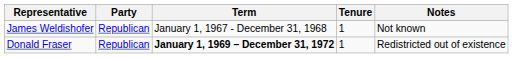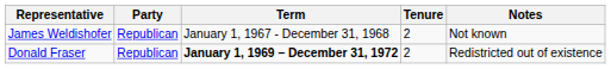James Weldishofer | Tenure: 1 -> 2
Donald Fraser | Tenure: 1 -> 2
